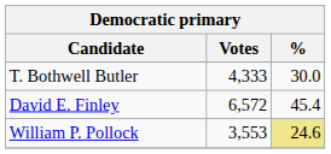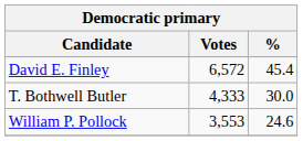rows swapped: David E. Finley <-> T. Bothwell Butler
William P. Pollock | %: khaki background -> no background
